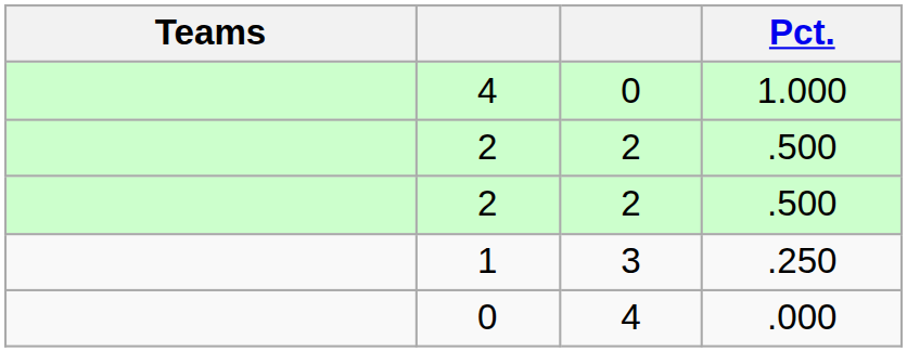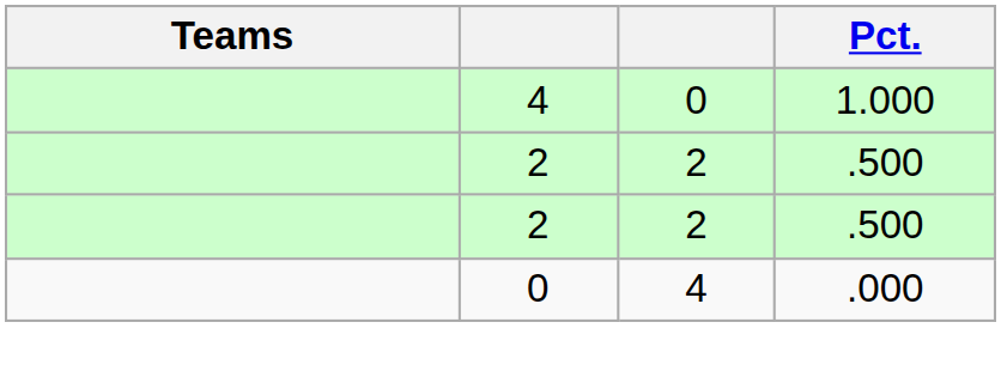- row: 1 | 3 | .250
